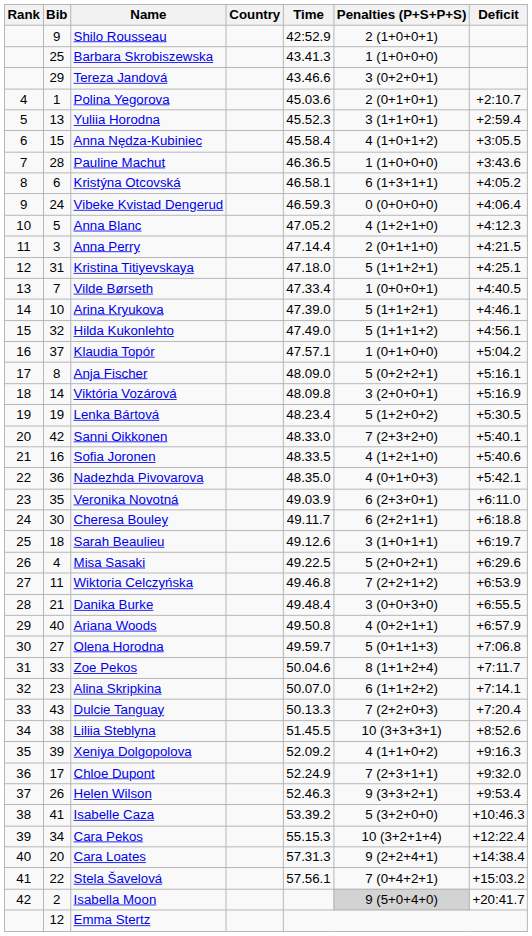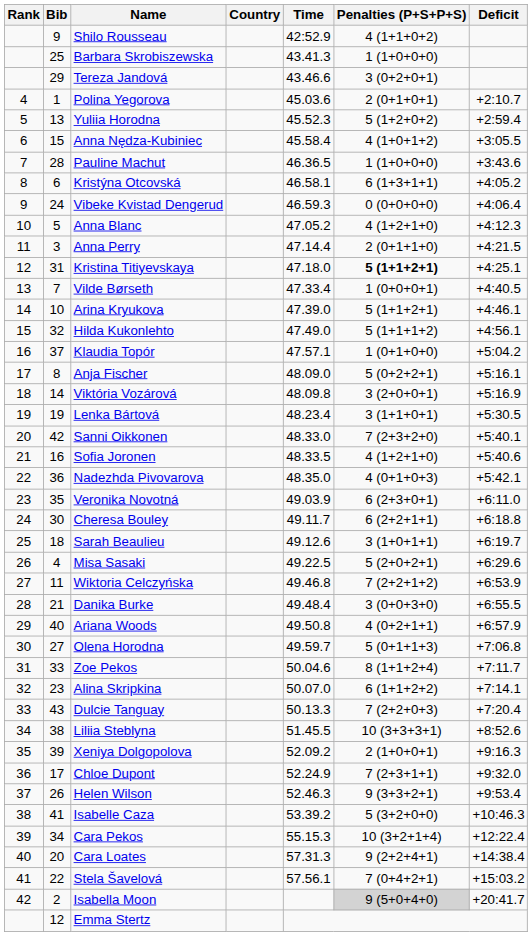Shilo Rousseau | Penalties (P+S+P+S): 2 (1+0+0+1) -> 4 (1+1+0+2)
Yuliia Horodna | Penalties (P+S+P+S): 3 (1+1+0+1) -> 5 (1+2+0+2)
Kristina Titiyevskaya | Penalties (P+S+P+S): normal -> bold
Lenka Bártová | Penalties (P+S+P+S): 5 (1+2+0+2) -> 3 (1+1+0+1)
Xeniya Dolgopolova | Penalties (P+S+P+S): 4 (1+1+0+2) -> 2 (1+0+0+1)
